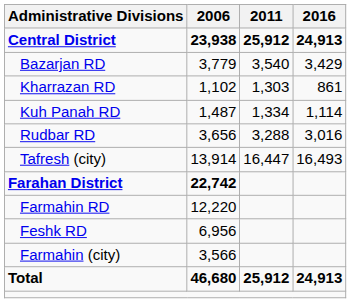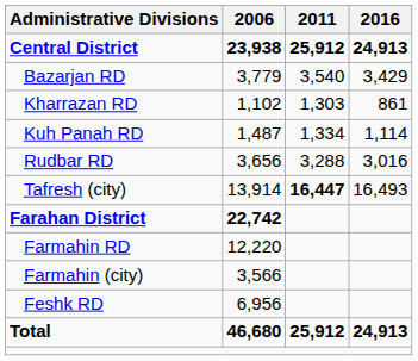Tafresh (city) | 2011: normal -> bold
rows swapped: Feshk RD <-> Farmahin (city)
